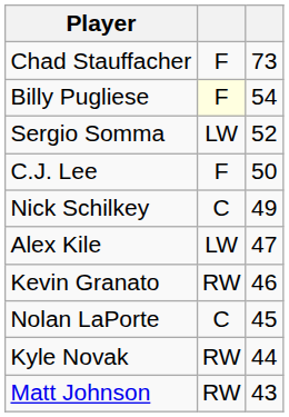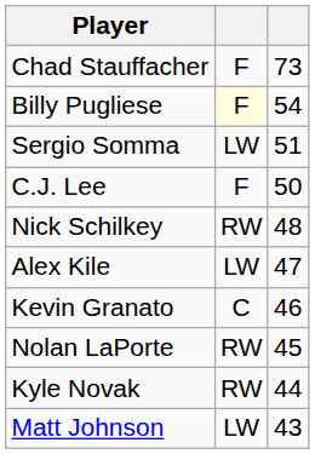Sergio Somma | column 3: 52 -> 51
Nick Schilkey | column 2: C -> RW
Nick Schilkey | column 3: 49 -> 48
Kevin Granato | column 2: RW -> C
Nolan LaPorte | column 2: C -> RW
Matt Johnson | column 2: RW -> LW
